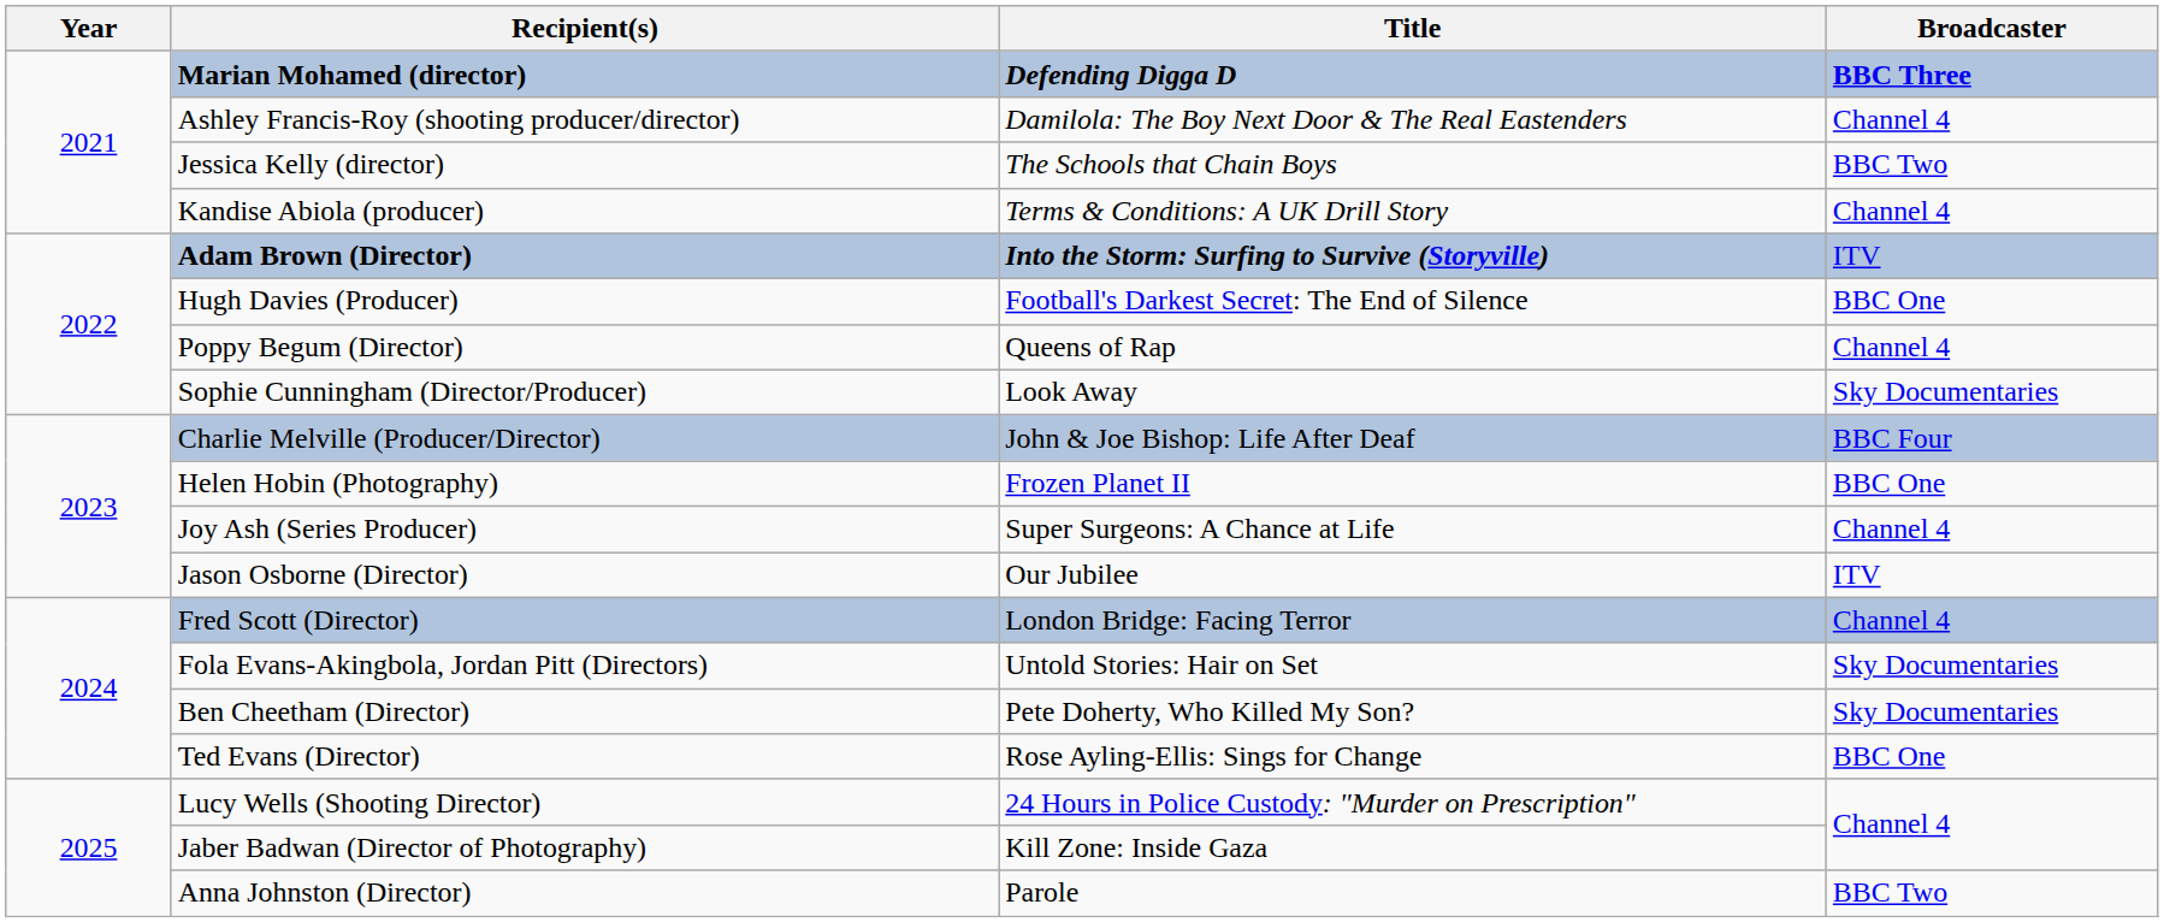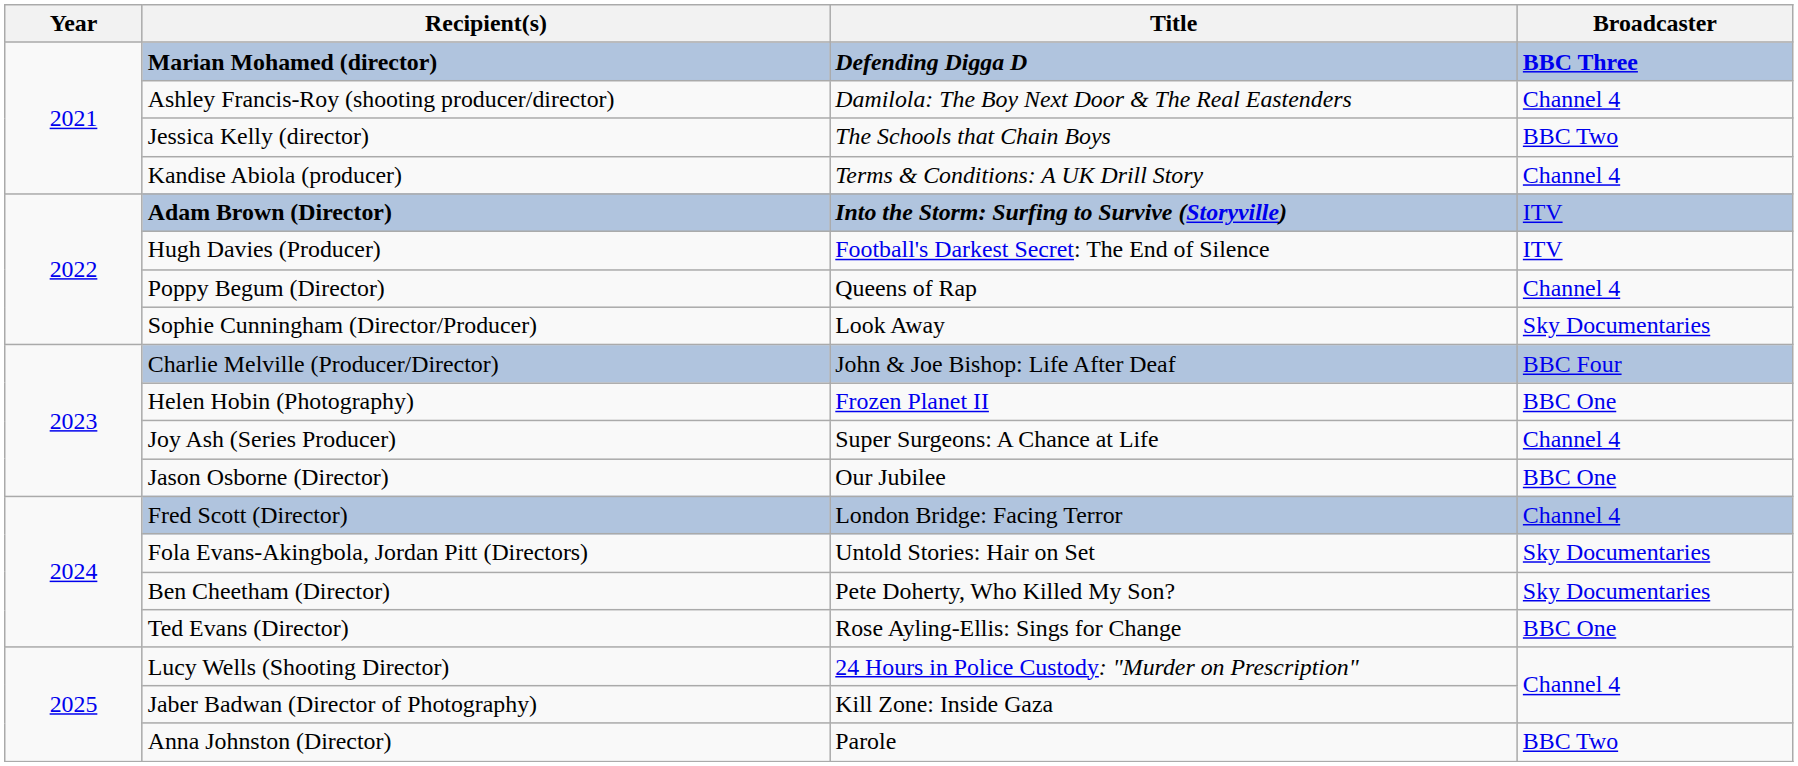Hugh Davies (Producer) | Broadcaster: BBC One -> ITV
Jason Osborne (Director) | Broadcaster: ITV -> BBC One
